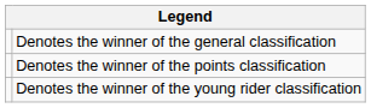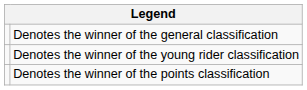rows swapped: Denotes the winner of the points classification <-> Denotes the winner of the young rider classification
